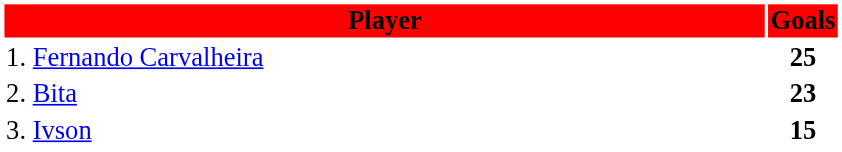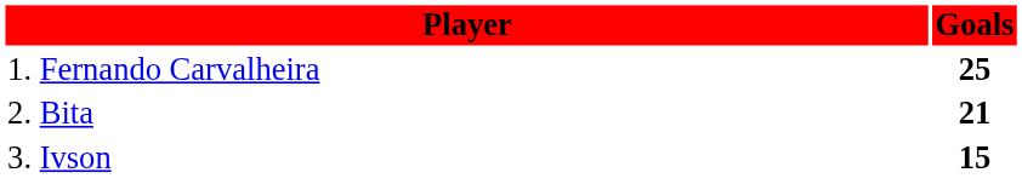2. Bita | Goals: 23 -> 21
